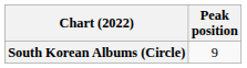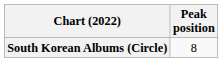South Korean Albums (Circle) | Peak position: 9 -> 8
